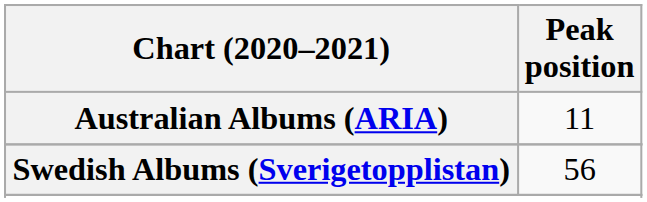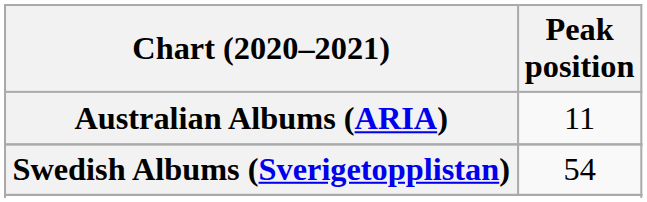Swedish Albums (Sverigetopplistan) | Peak position: 56 -> 54
